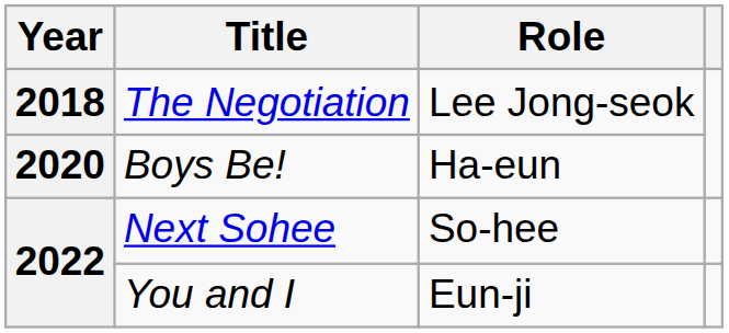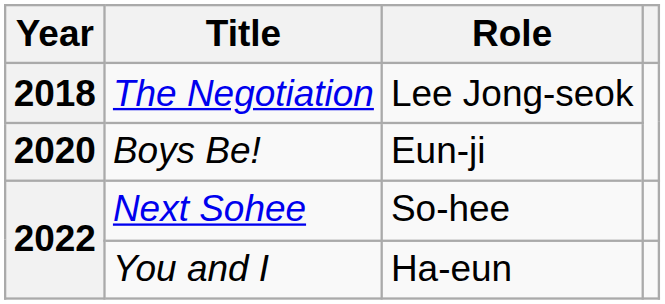Boys Be! | Role: Ha-eun -> Eun-ji
You and I | Role: Eun-ji -> Ha-eun
